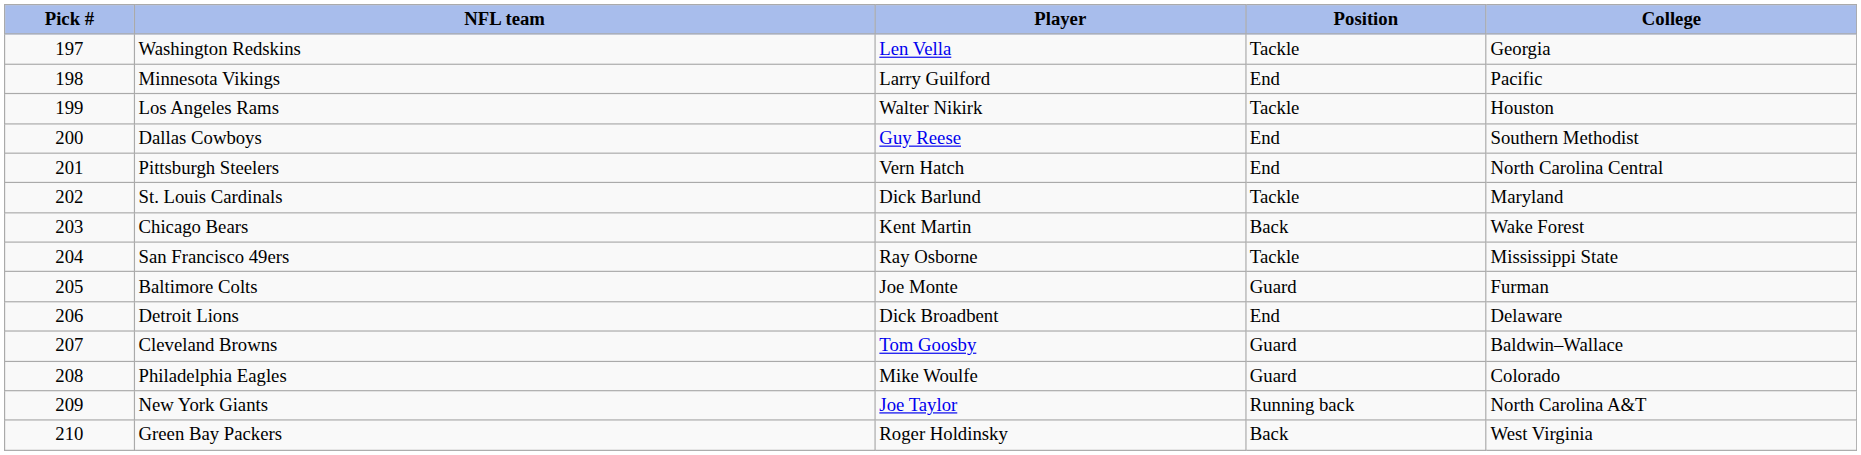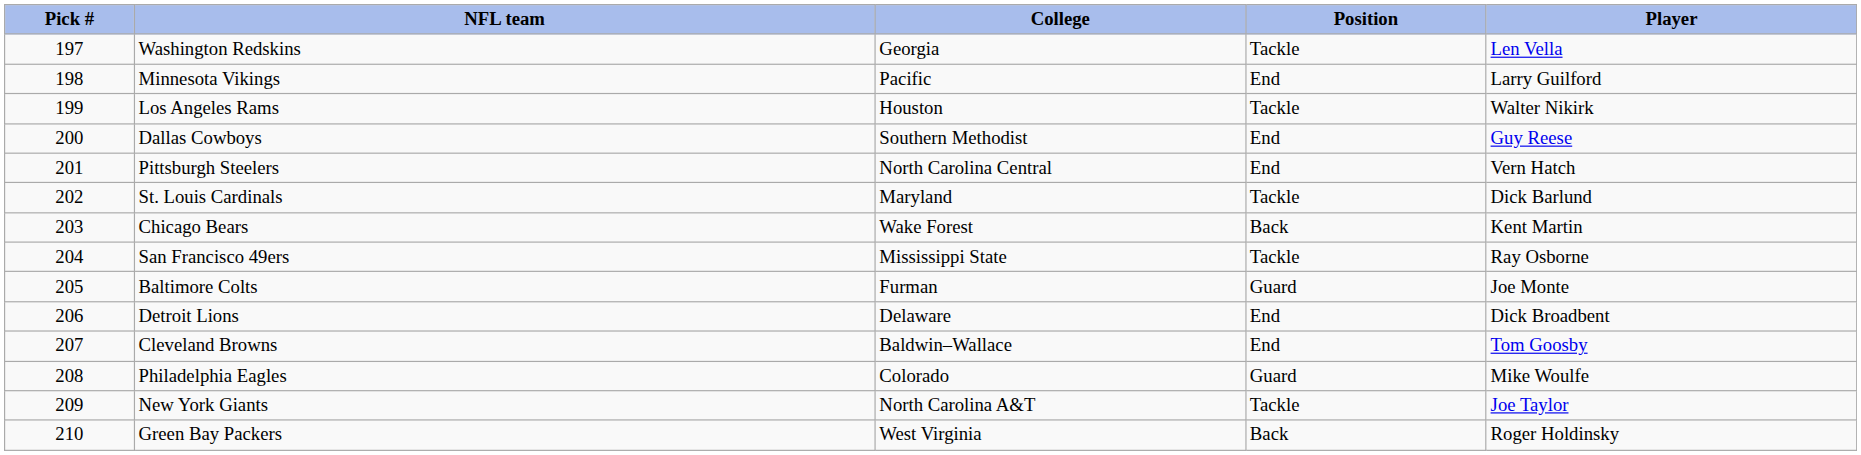columns swapped: Player <-> College
Cleveland Browns | Position: Guard -> End
New York Giants | Position: Running back -> Tackle
